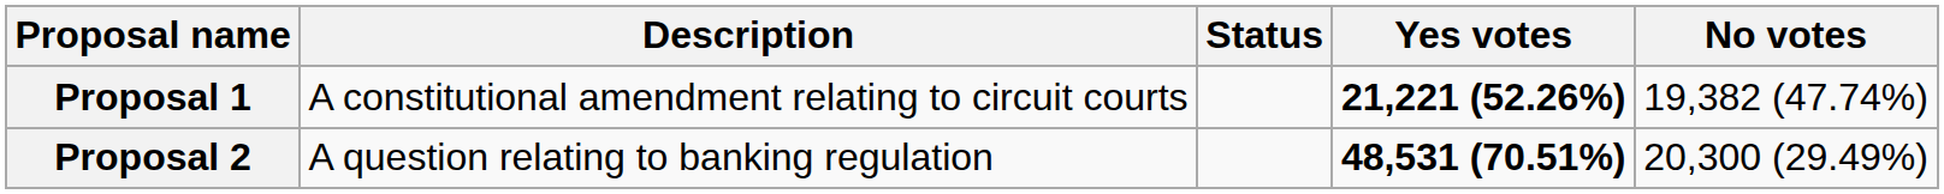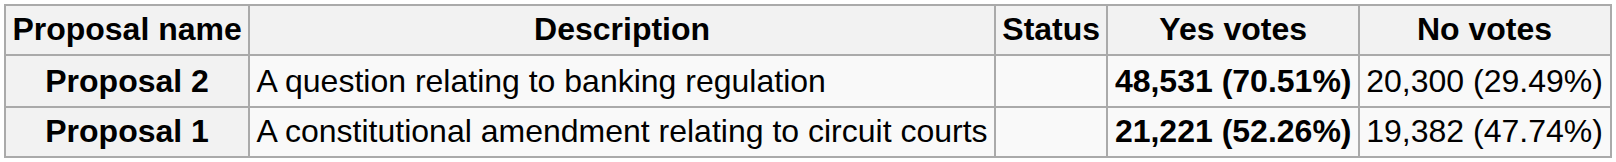rows swapped: Proposal 1 <-> Proposal 2
